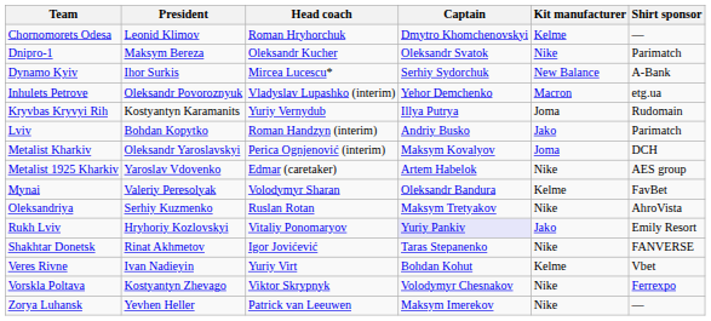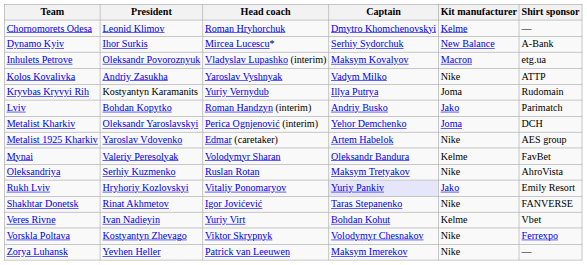- row: Dnipro-1 | Maksym Bereza | Oleksandr Kucher | Oleksandr Svatok | Nike | Parimatch
Inhulets Petrove | Captain: Yehor Demchenko -> Maksym Kovalyov
+ row: Kolos Kovalivka | Andriy Zasukha | Yaroslav Vyshnyak | Vadym Milko | Nike | ATTP
Metalist Kharkiv | Captain: Maksym Kovalyov -> Yehor Demchenko
